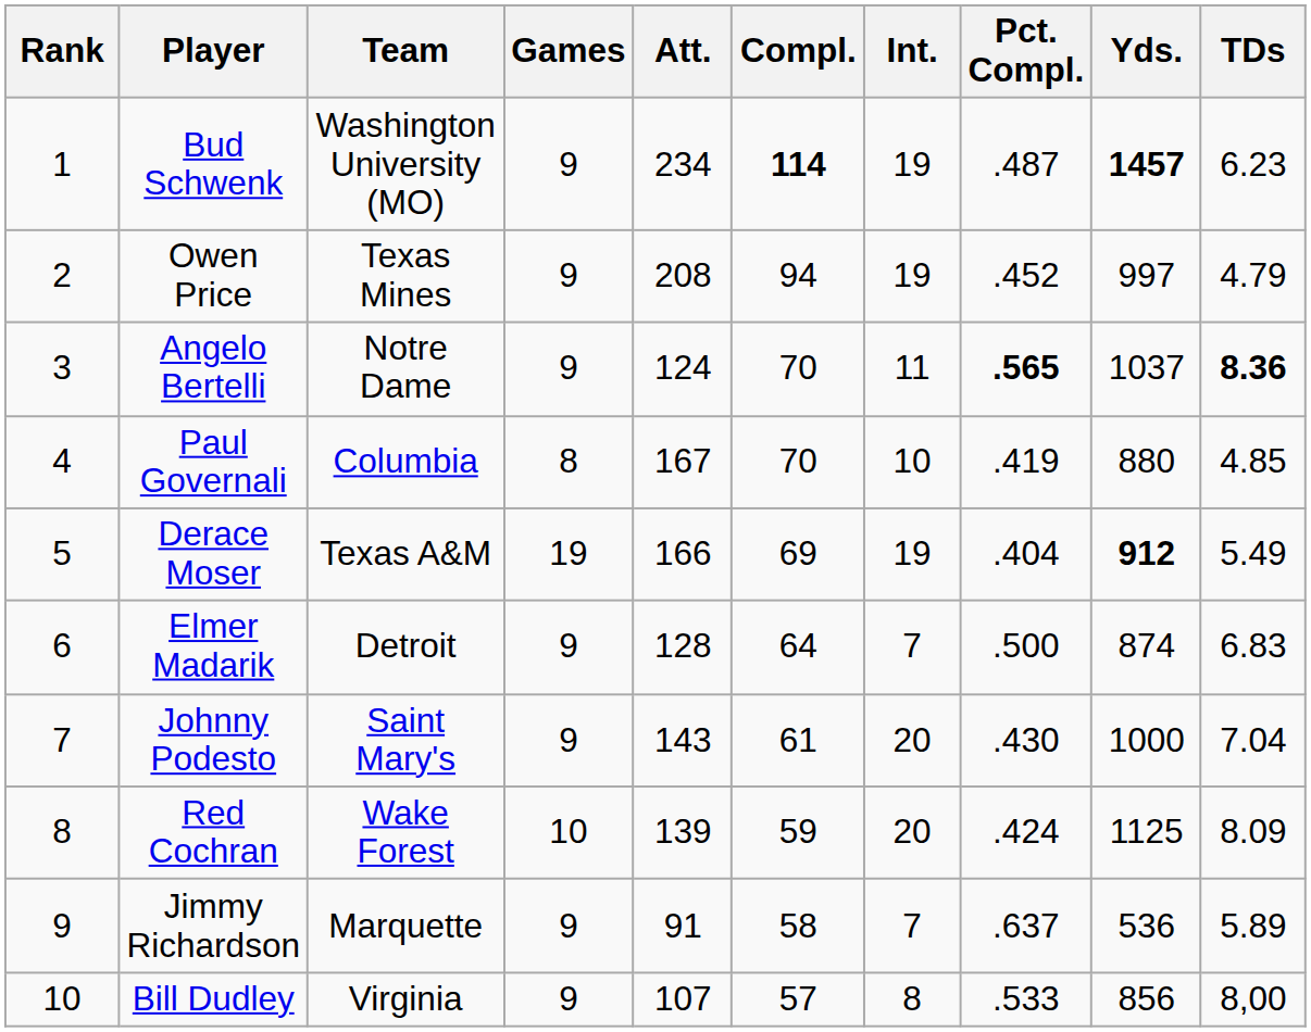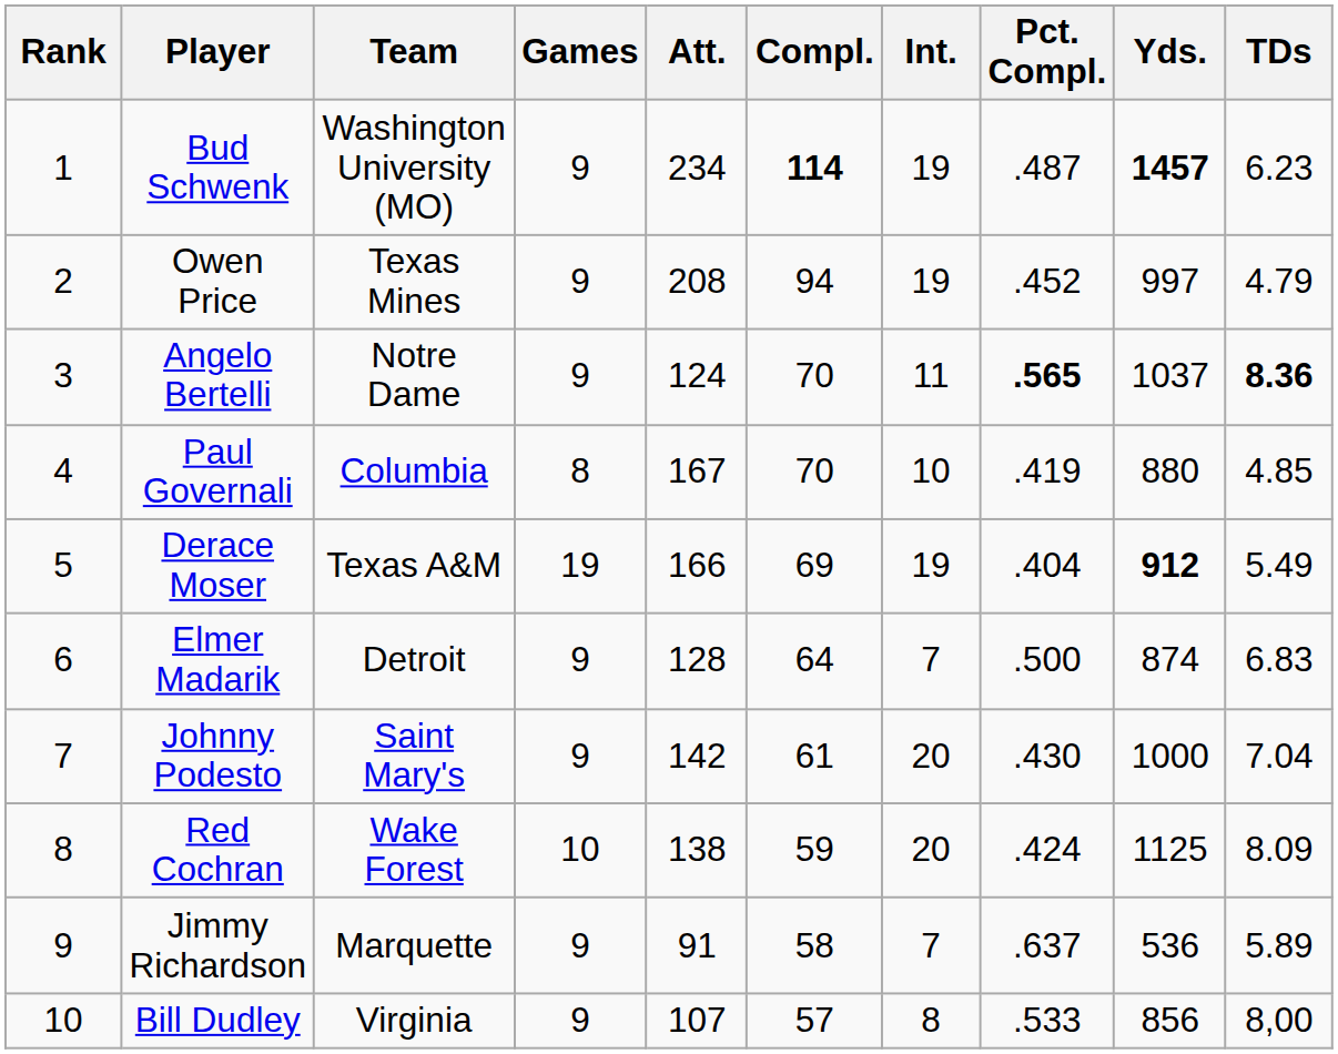Johnny Podesto | Att.: 143 -> 142
Red Cochran | Att.: 139 -> 138
